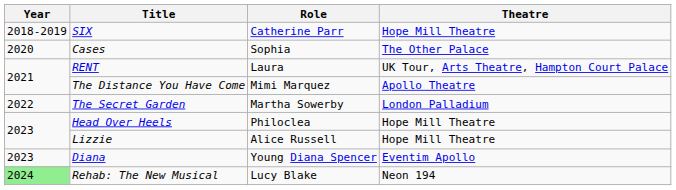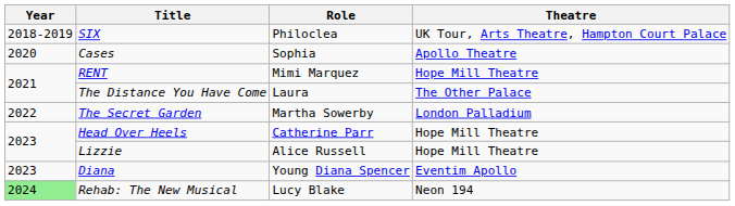SIX | Role: Catherine Parr -> Philoclea
SIX | Theatre: Hope Mill Theatre -> UK Tour, Arts Theatre, Hampton Court Palace
Cases | Theatre: The Other Palace -> Apollo Theatre
RENT | Role: Laura -> Mimi Marquez
RENT | Theatre: UK Tour, Arts Theatre, Hampton Court Palace -> Hope Mill Theatre
The Distance You Have Come | Role: Mimi Marquez -> Laura
The Distance You Have Come | Theatre: Apollo Theatre -> The Other Palace
Head Over Heels | Role: Philoclea -> Catherine Parr
